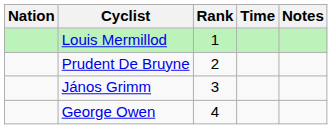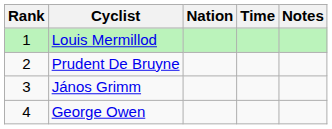columns swapped: Rank <-> Nation
